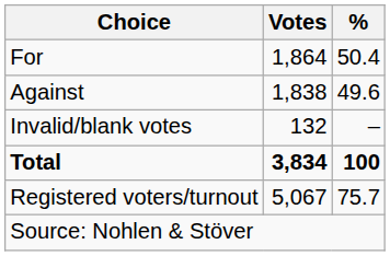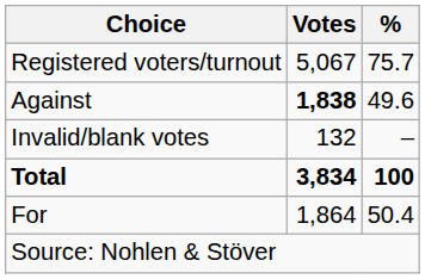rows swapped: For <-> Registered voters/turnout
Against | Votes: normal -> bold
